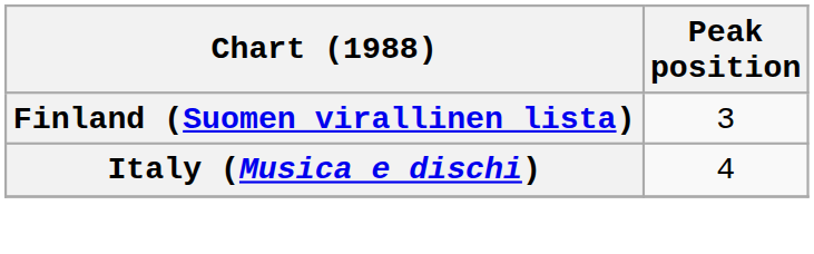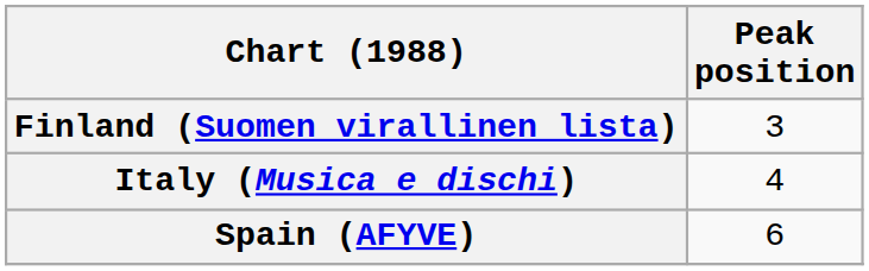+ row: Spain (AFYVE) | 6
